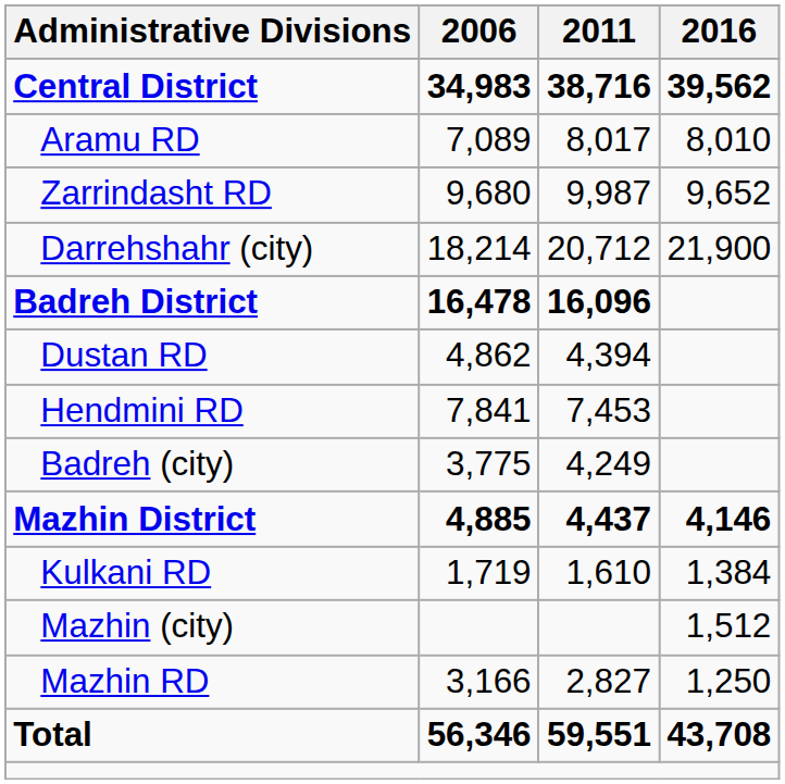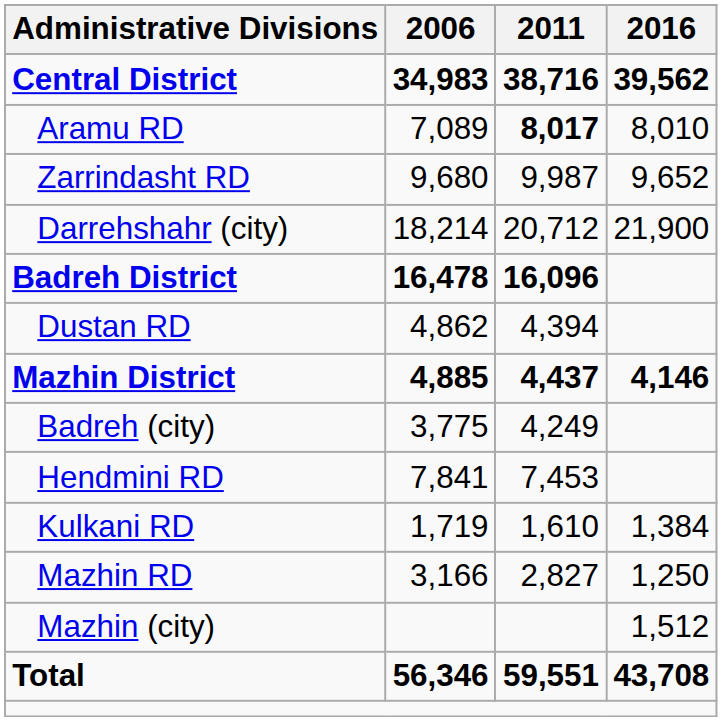Aramu RD | 2011: normal -> bold
rows swapped: Hendmini RD <-> Mazhin District
rows swapped: Mazhin RD <-> Mazhin (city)
